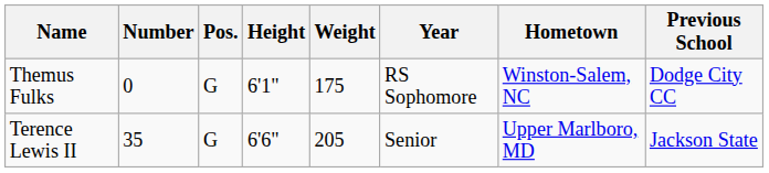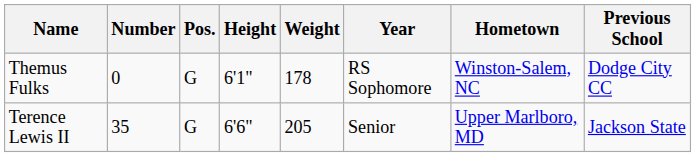Themus Fulks | Weight: 175 -> 178
